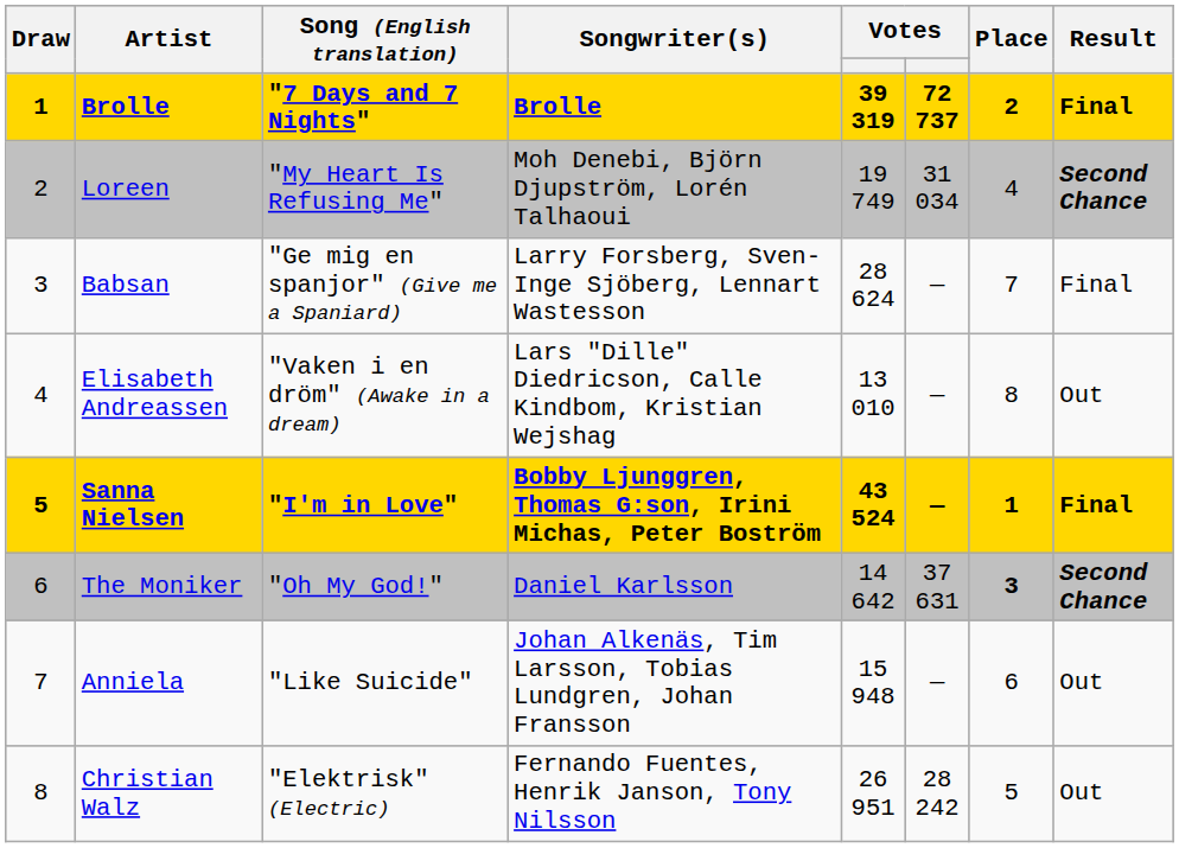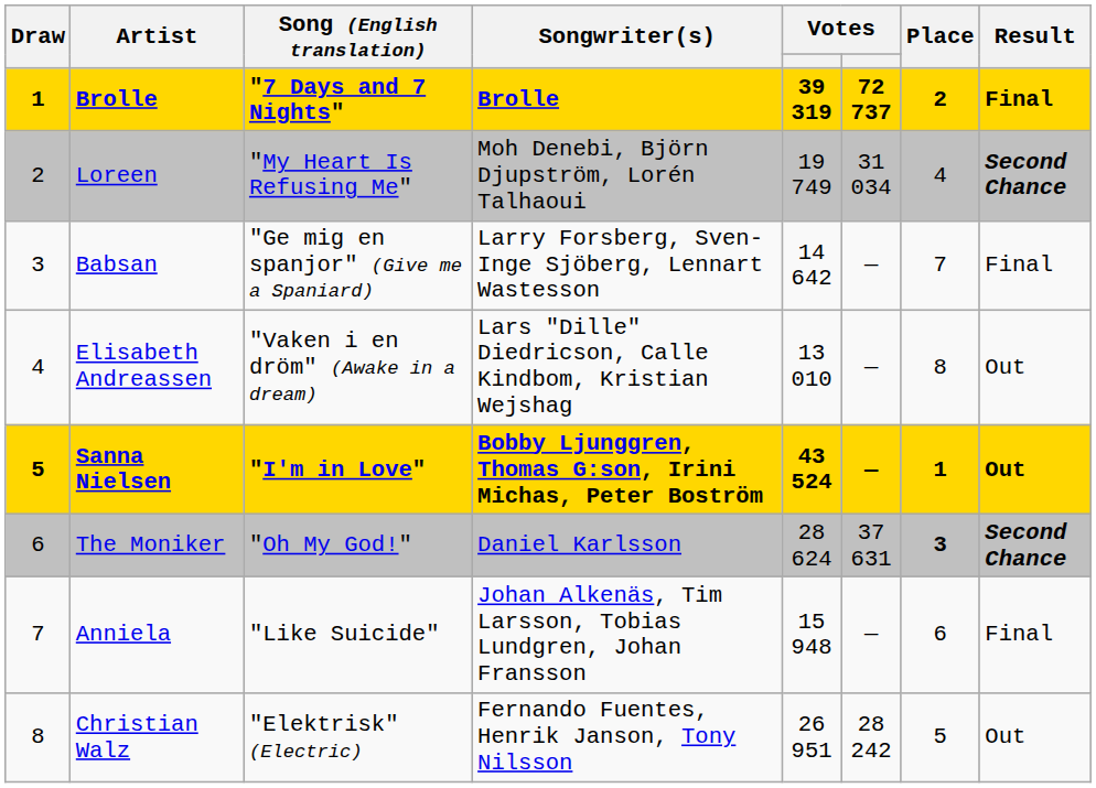Babsan | column 5: 28 624 -> 14 642
Sanna Nielsen | Result: Final -> Out
The Moniker | column 5: 14 642 -> 28 624
Anniela | Result: Out -> Final
